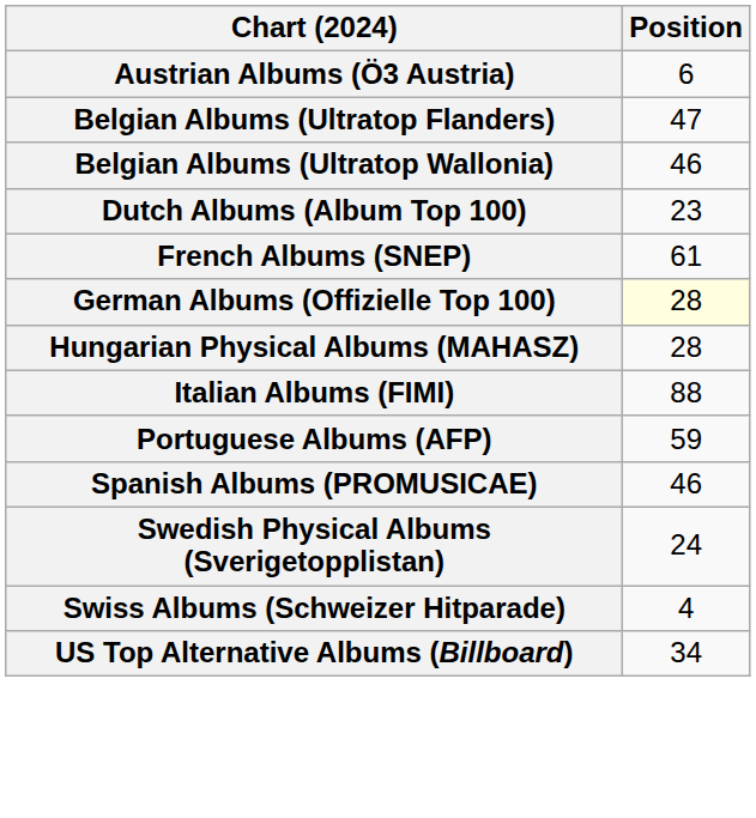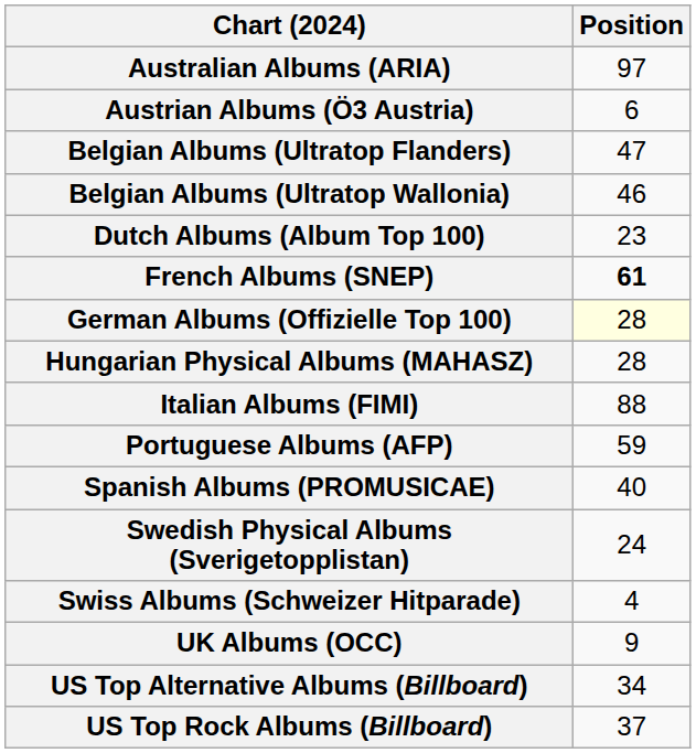+ row: Australian Albums (ARIA) | 97
French Albums (SNEP) | Position: normal -> bold
Spanish Albums (PROMUSICAE) | Position: 46 -> 40
+ row: UK Albums (OCC) | 9
+ row: US Top Rock Albums (Billboard) | 37
